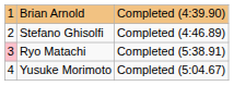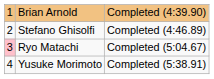Ryo Matachi | column 3: Completed (5:38.91) -> Completed (5:04.67)
Yusuke Morimoto | column 3: Completed (5:04.67) -> Completed (5:38.91)
